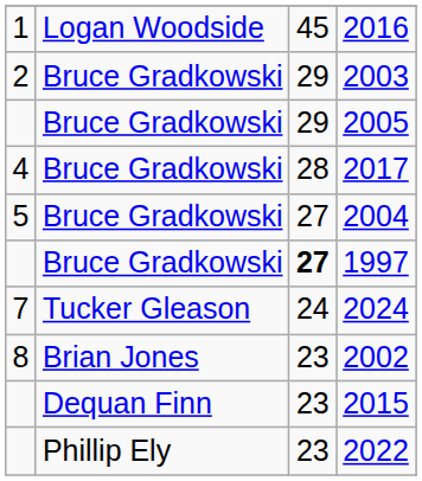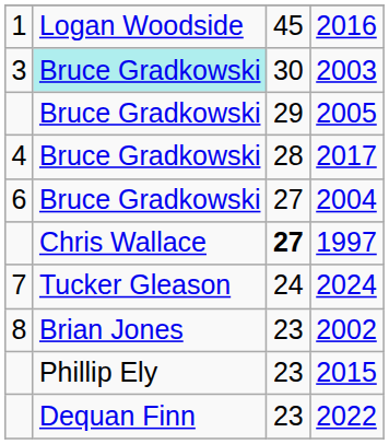2003 | column 1: 2 -> 3
2003 | column 2: no background -> paleturquoise background
2003 | column 3: 29 -> 30
2004 | column 1: 5 -> 6
1997 | column 2: Bruce Gradkowski -> Chris Wallace
2015 | column 2: Dequan Finn -> Phillip Ely
2022 | column 2: Phillip Ely -> Dequan Finn
